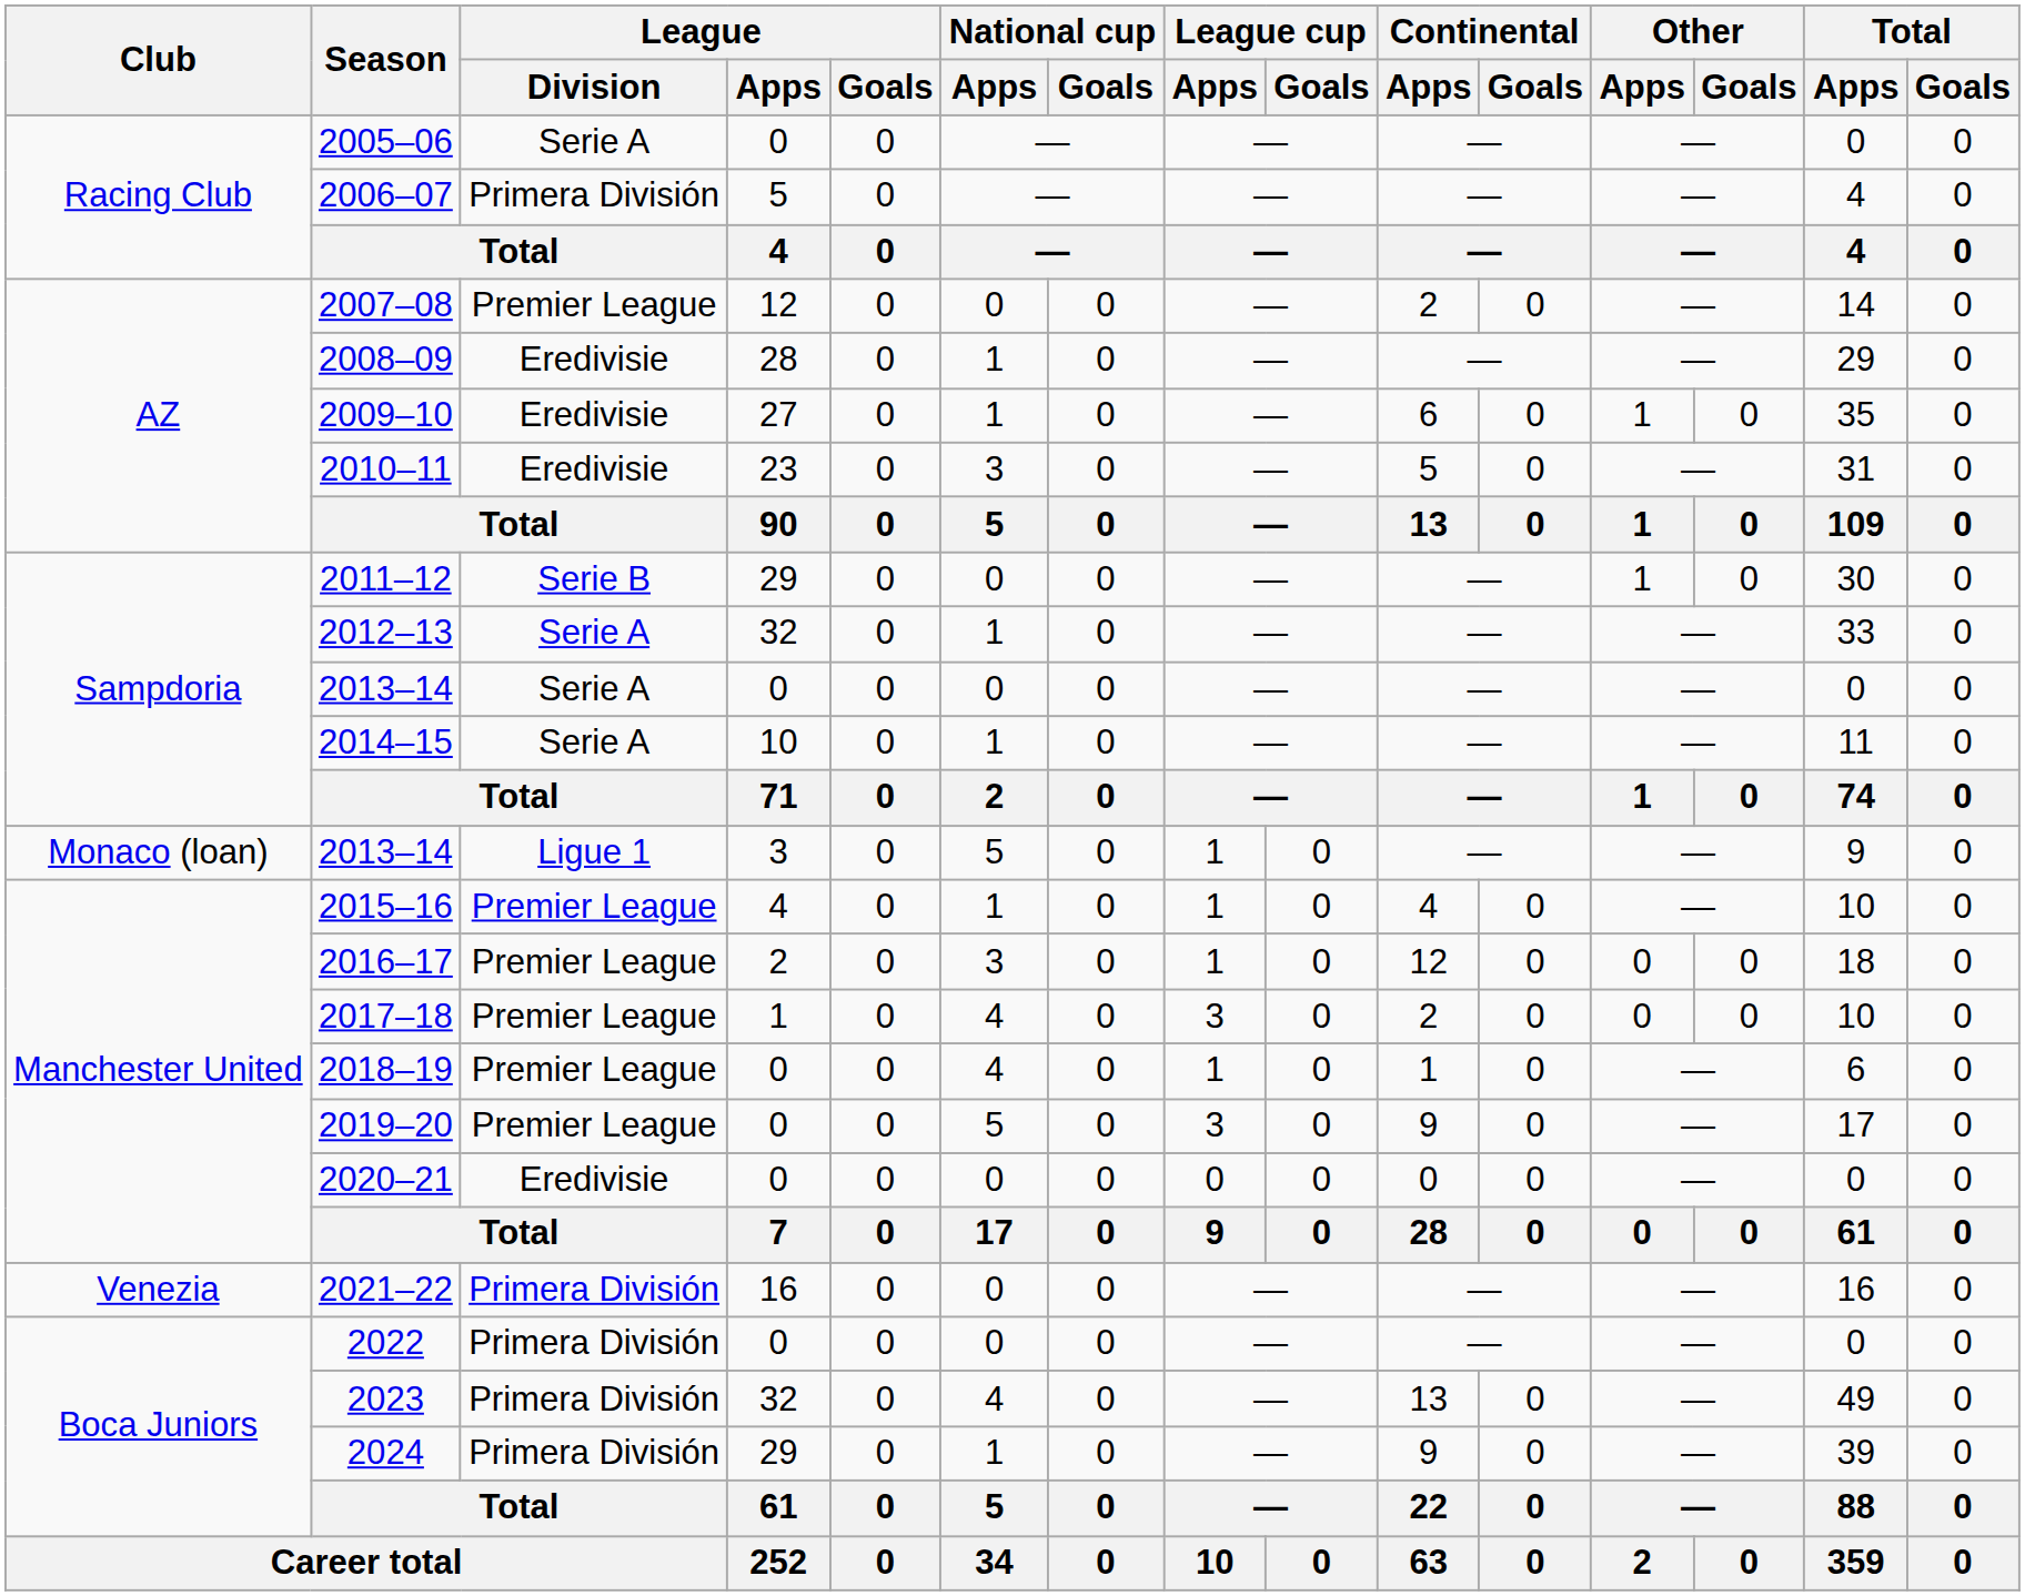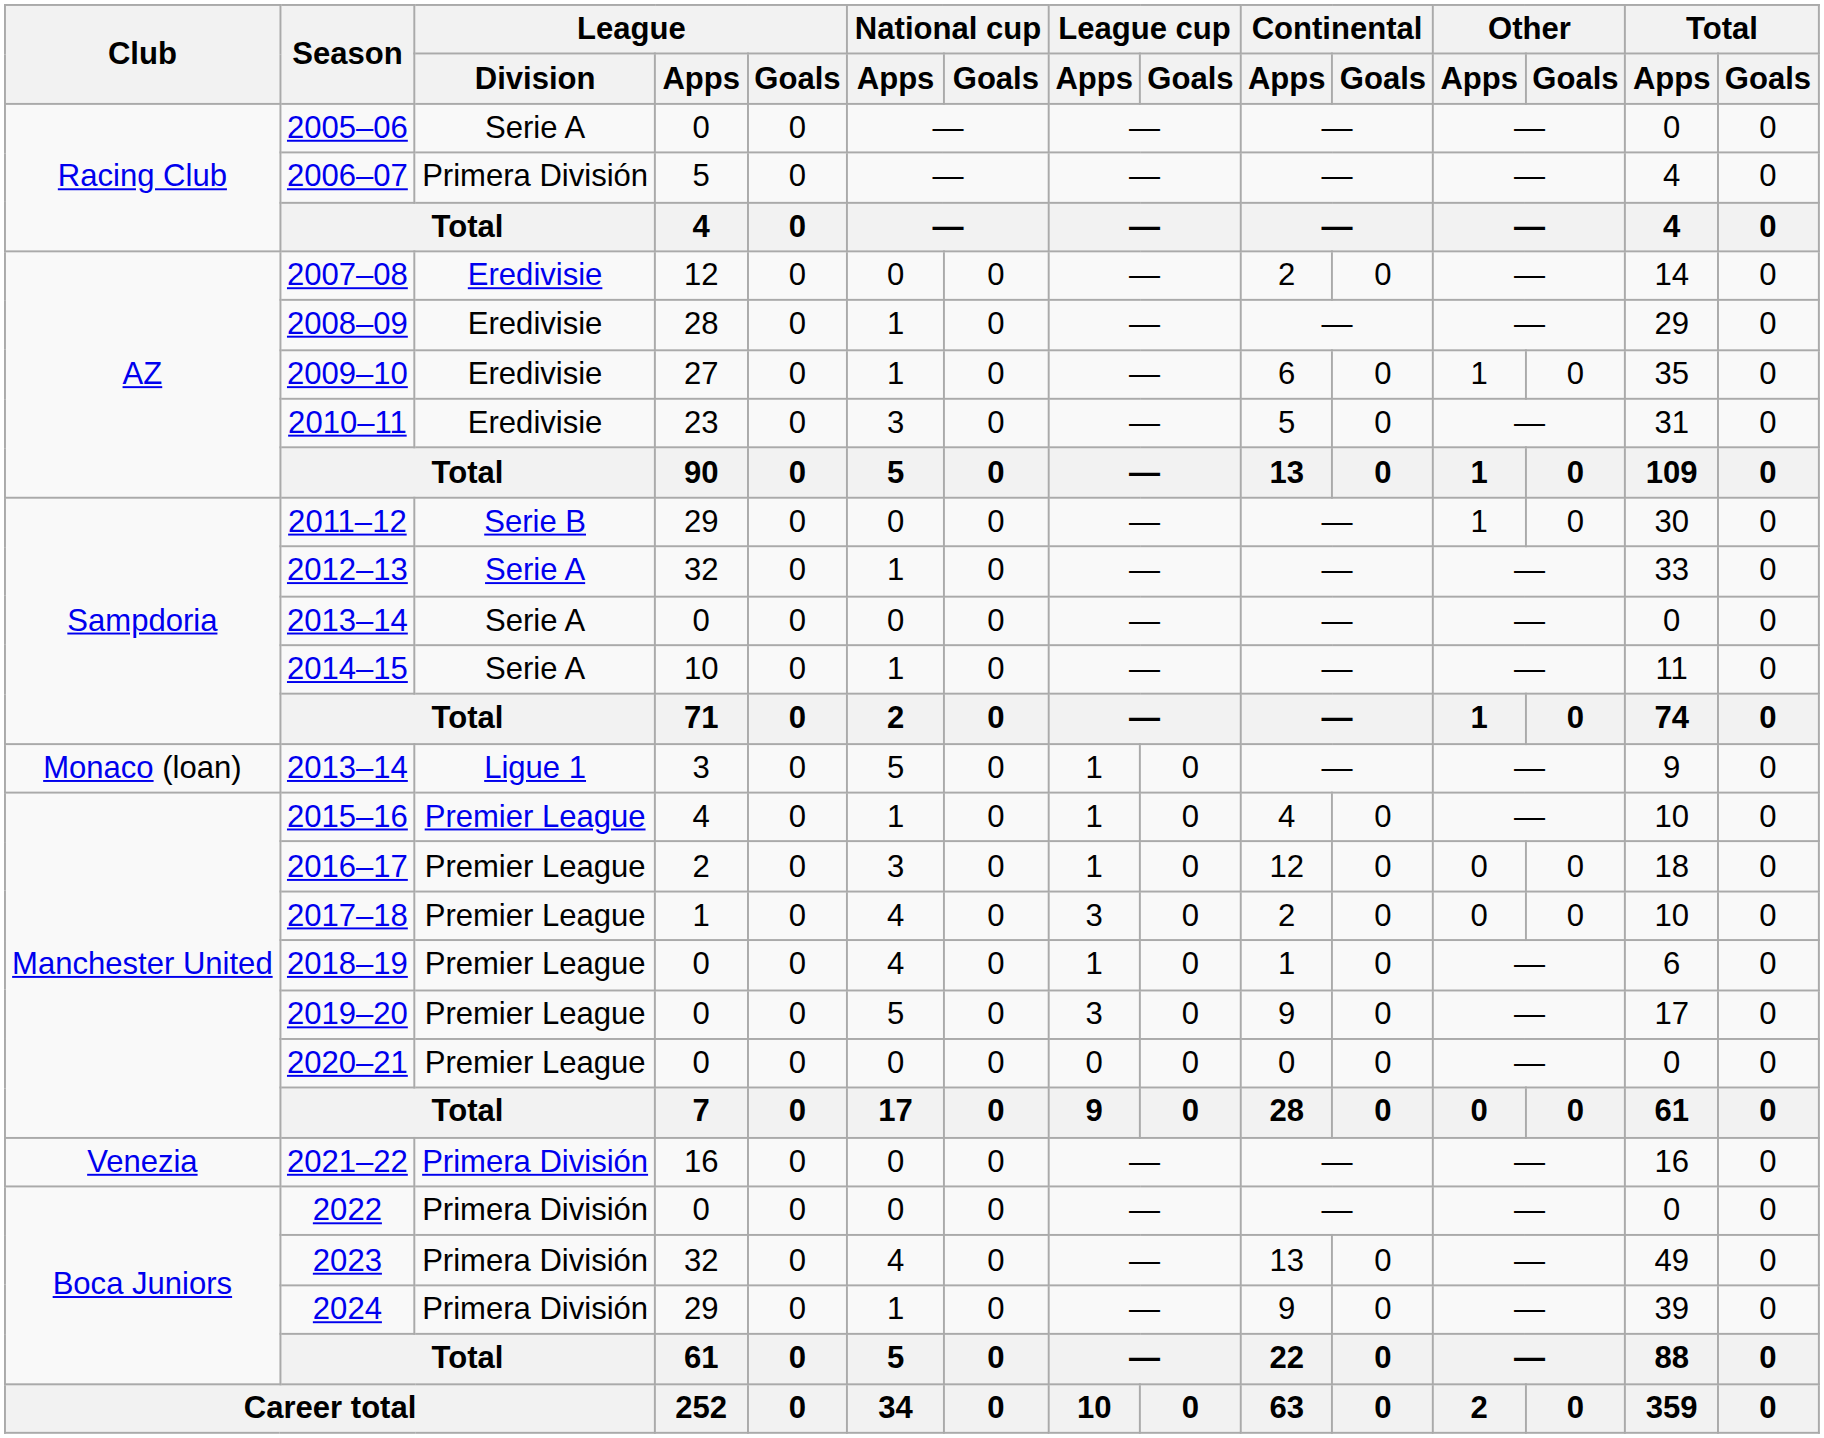2007–08 | League / Division: Premier League -> Eredivisie
2020–21 | League / Division: Eredivisie -> Premier League
